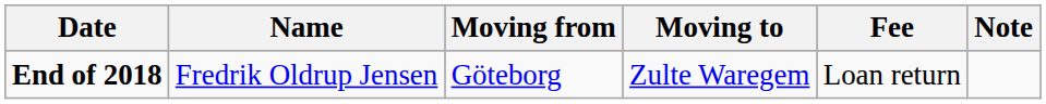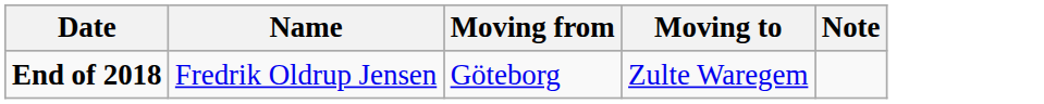- column: Fee | Loan return
